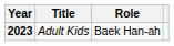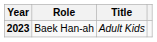columns swapped: Title <-> Role
